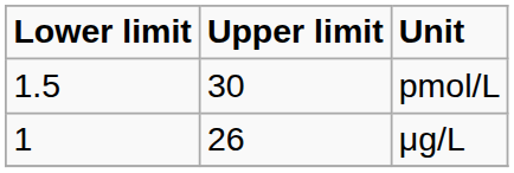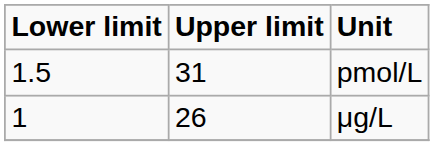pmol/L | Upper limit: 30 -> 31
